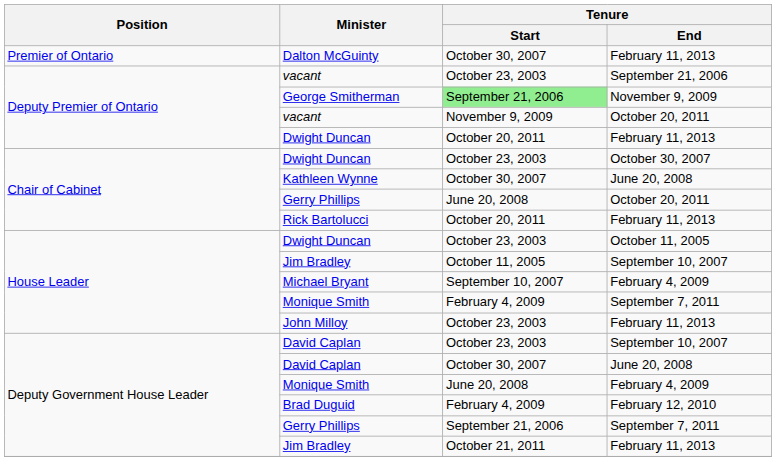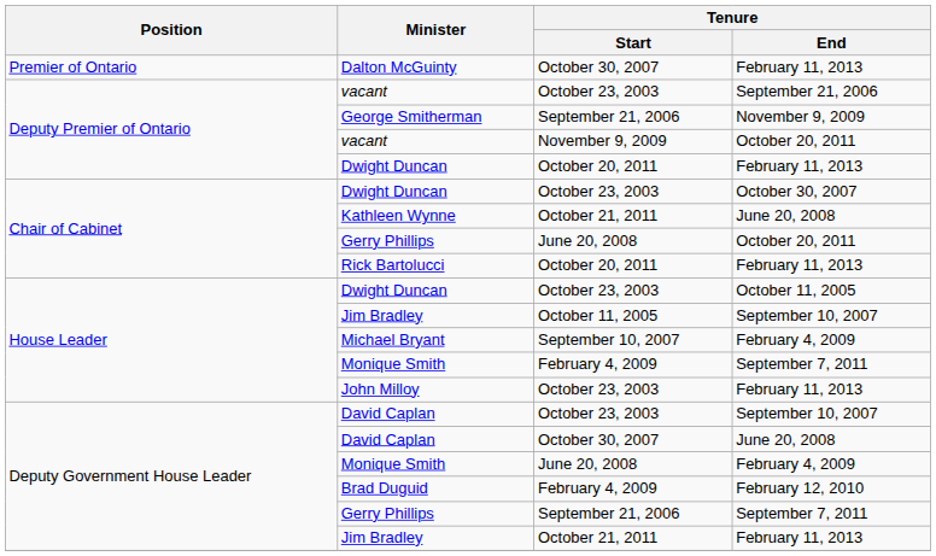George Smitherman | Tenure / Start: lightgreen background -> no background
Kathleen Wynne | Tenure / Start: October 30, 2007 -> October 21, 2011
